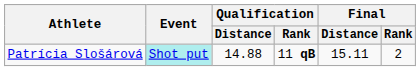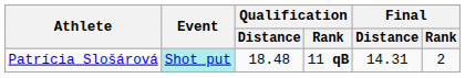Patrícia Slošárová | Qualification / Distance: 14.88 -> 18.48
Patrícia Slošárová | Final / Distance: 15.11 -> 14.31
